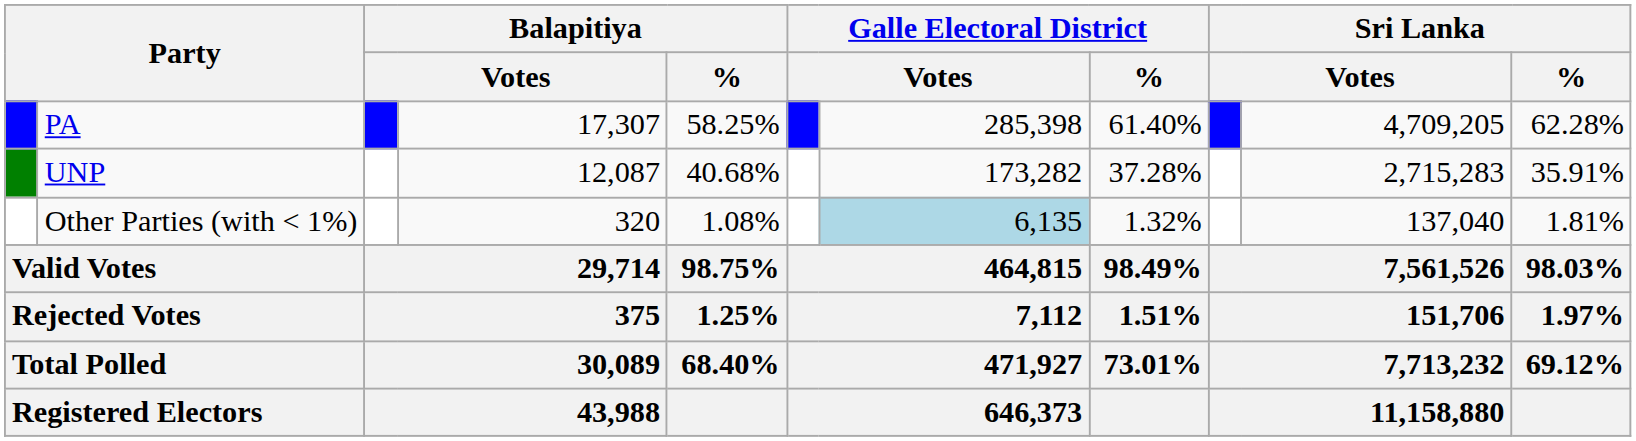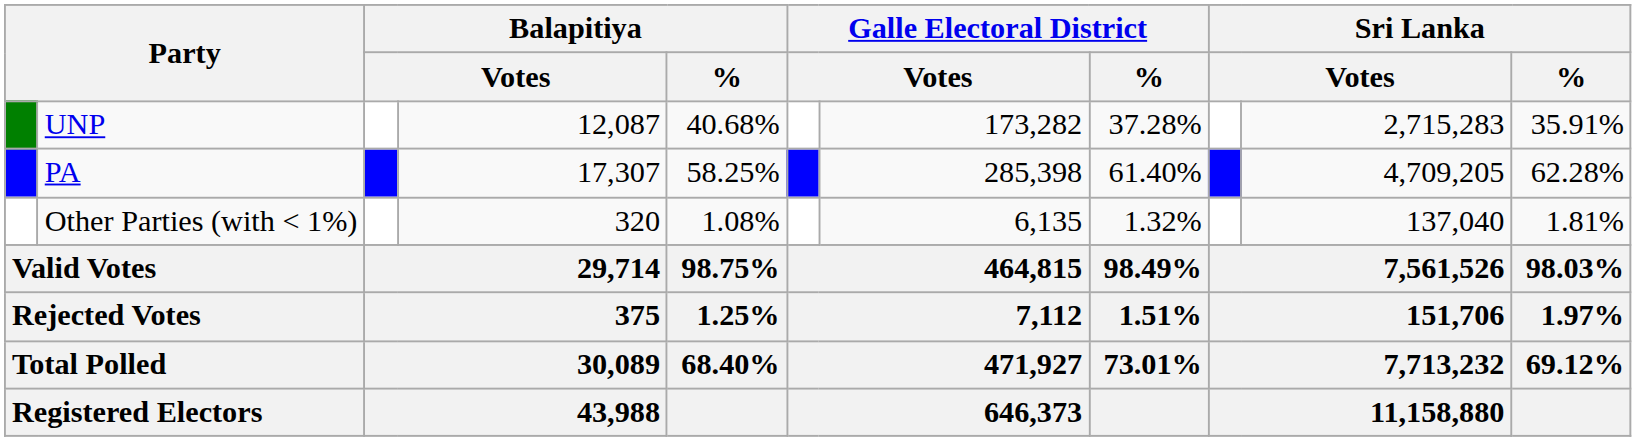rows swapped: PA <-> UNP
Other Parties (with < 1%) | column 7: lightblue background -> no background
